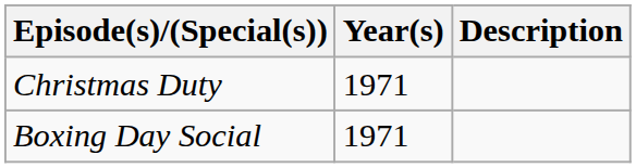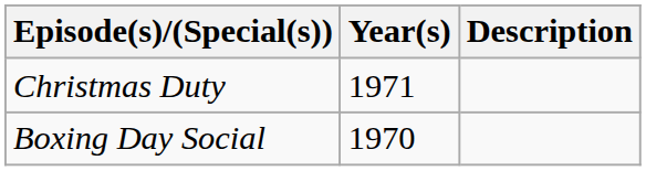Boxing Day Social | Year(s): 1971 -> 1970
